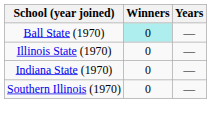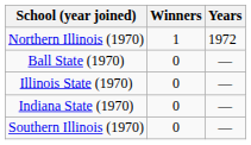+ row: Northern Illinois (1970) | 1 | 1972
Ball State (1970) | Winners: paleturquoise background -> no background
